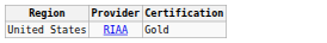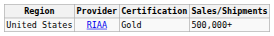+ column: Sales/Shipments | 500,000+
